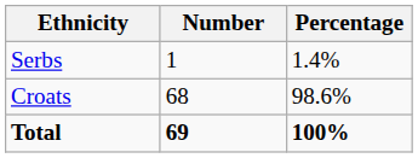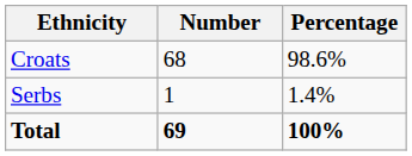rows swapped: Croats <-> Serbs
